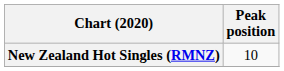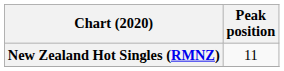New Zealand Hot Singles (RMNZ) | Peak position: 10 -> 11
